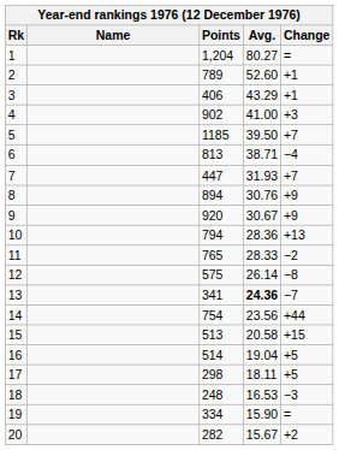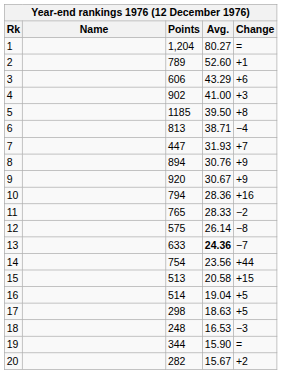3 | Points: 406 -> 606
3 | Change: +1 -> +6
5 | Change: +7 -> +8
10 | Change: +13 -> +16
13 | Points: 341 -> 633
17 | Avg.: 18.11 -> 18.63
19 | Points: 334 -> 344
